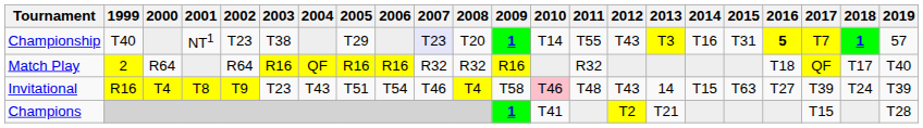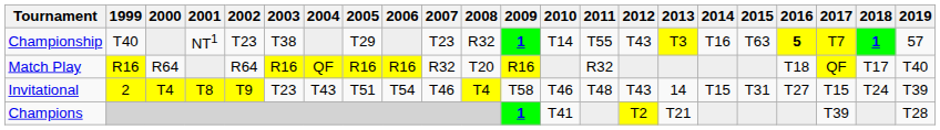Championship | 2007: lavender background -> no background
Championship | 2008: T20 -> R32
Championship | 2015: T31 -> T63
Match Play | 1999: 2 -> R16
Match Play | 2008: R32 -> T20
Invitational | 1999: R16 -> 2
Invitational | 2010: pink background -> no background
Invitational | 2015: T63 -> T31
Invitational | 2017: T39 -> T15
Champions | 2017: T15 -> T39
